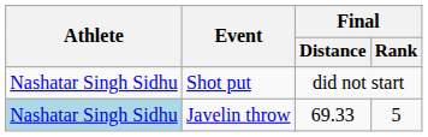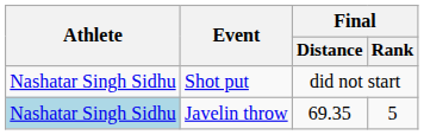Javelin throw | Final / Distance: 69.33 -> 69.35
